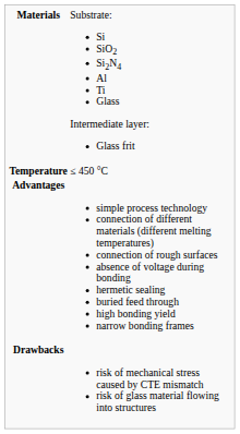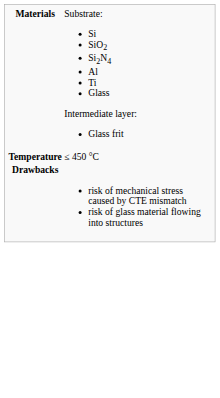- row: Advantages | simple process technology connection of different materials (different melting temperatures) connection of rough surfaces absence of voltage during bonding hermetic sealing buried feed through high bonding yield narrow bonding frames
